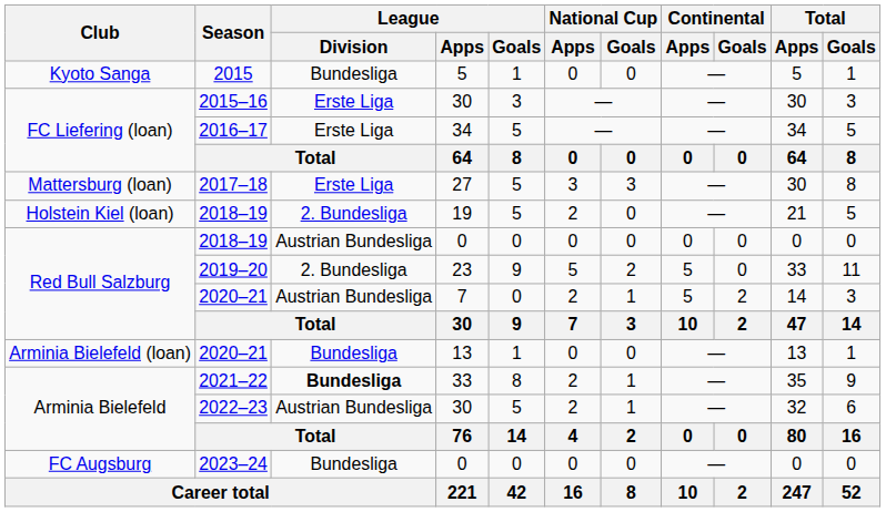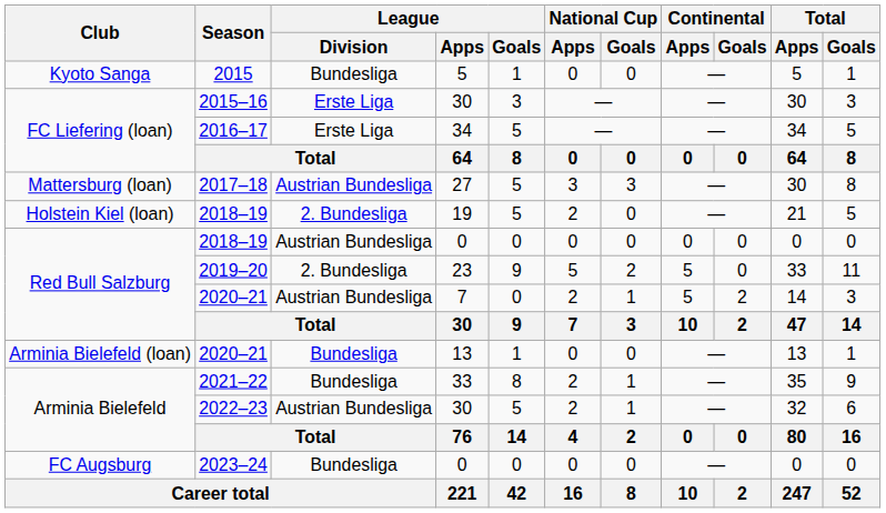2017–18 | League / Division: Erste Liga -> Austrian Bundesliga
2021–22 | League / Division: bold -> normal
